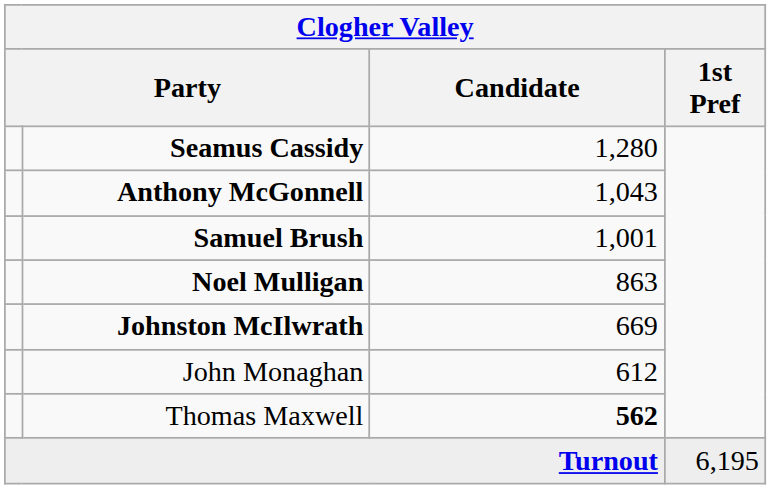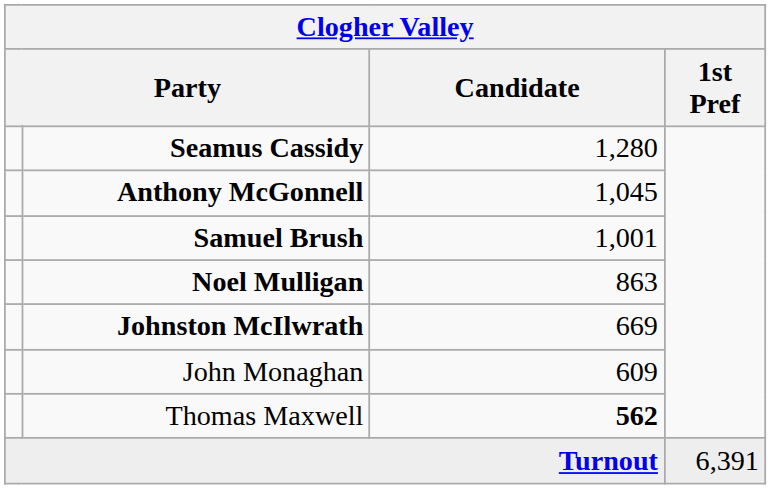Anthony McGonnell | Candidate: 1,043 -> 1,045
John Monaghan | Candidate: 612 -> 609
Turnout | 1st Pref: 6,195 -> 6,391
